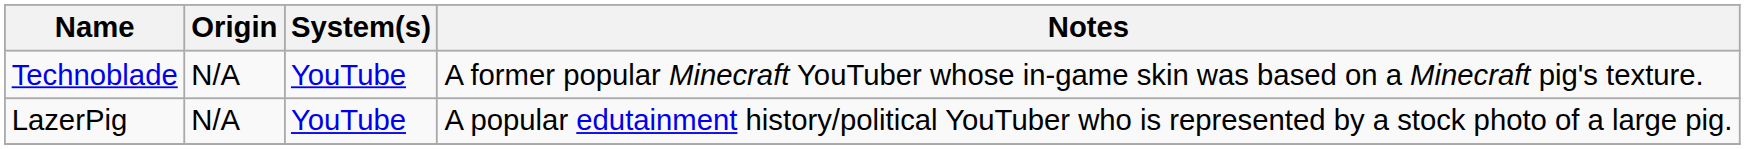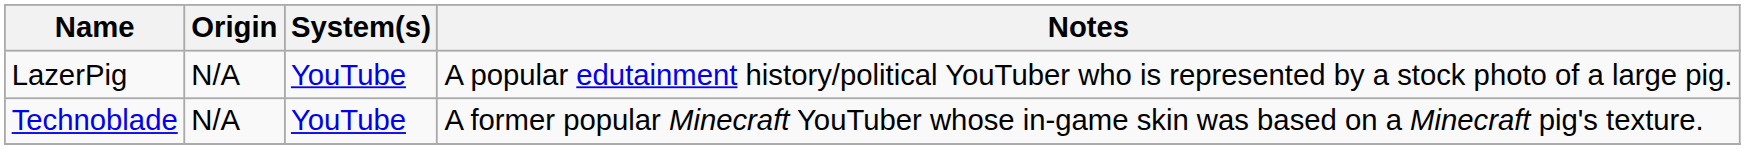rows swapped: LazerPig <-> Technoblade
